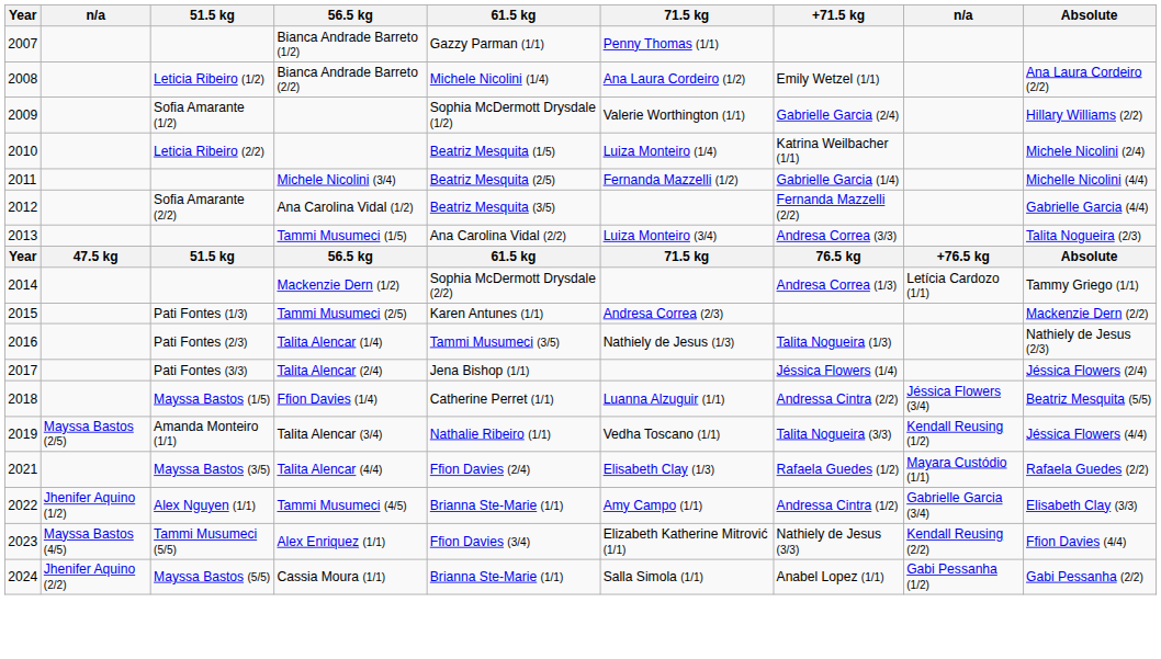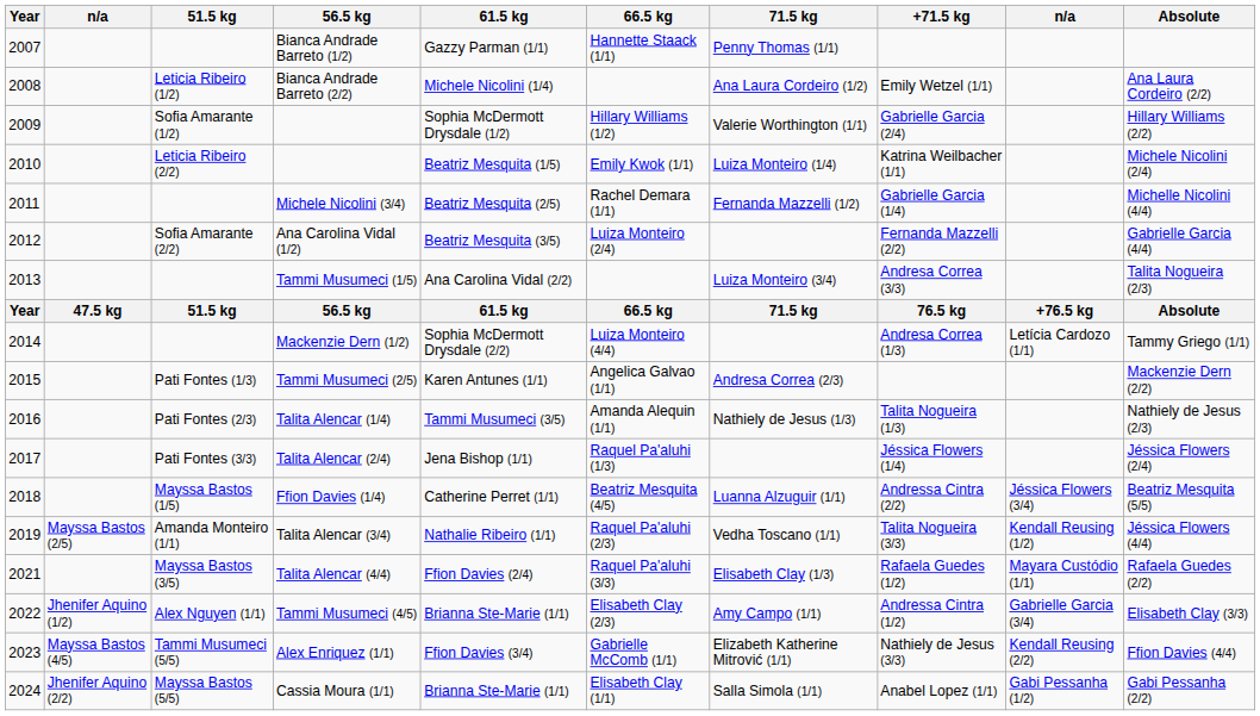+ column: 66.5 kg | Hannette Staack (1/1) | Hillary Williams (1/2) | Emily Kwok (1/1) | Rachel Demara (1/1) | Luiza Monteiro (2/4) | 66.5 kg | Luiza Monteiro (4/4) | Angelica Galvao (1/1) | Amanda Alequin (1/1) | Raquel Pa'aluhi (1/3) | Beatriz Mesquita (4/5) | Raquel Pa'aluhi (2/3) | Raquel Pa'aluhi (3/3) | Elisabeth Clay (2/3) | Gabrielle McComb (1/1) | Elisabeth Clay (1/1)
